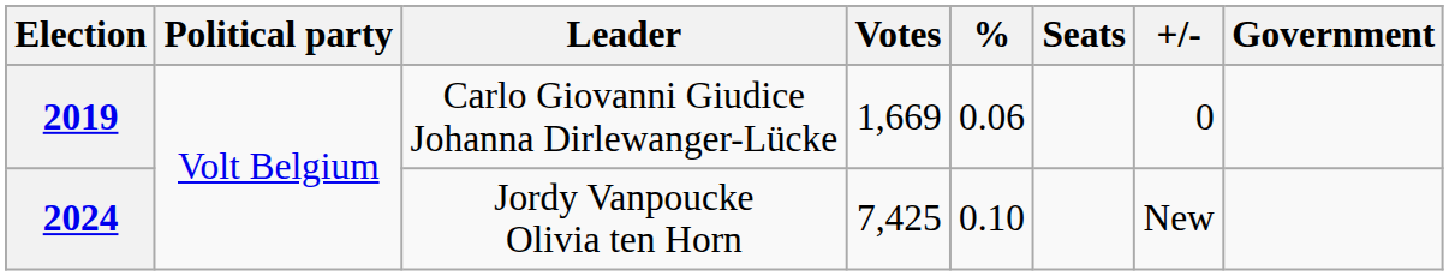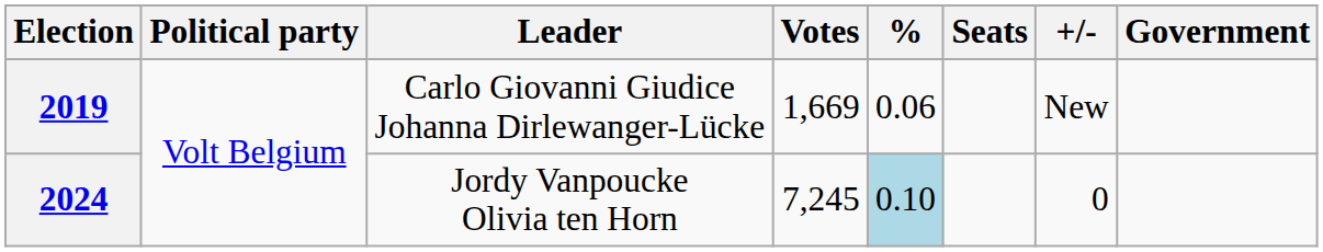2019 | +/-: 0 -> New
2024 | Votes: 7,425 -> 7,245
2024 | %: no background -> lightblue background
2024 | +/-: New -> 0
